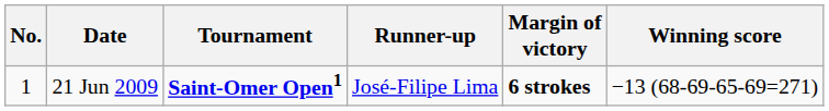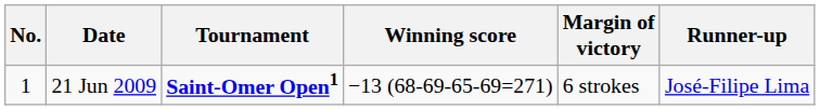columns swapped: Winning score <-> Runner-up
21 Jun 2009 | Margin of victory: bold -> normal
